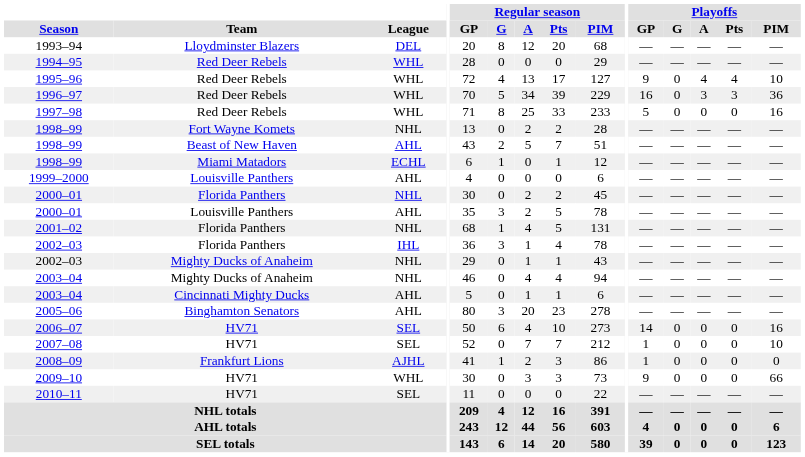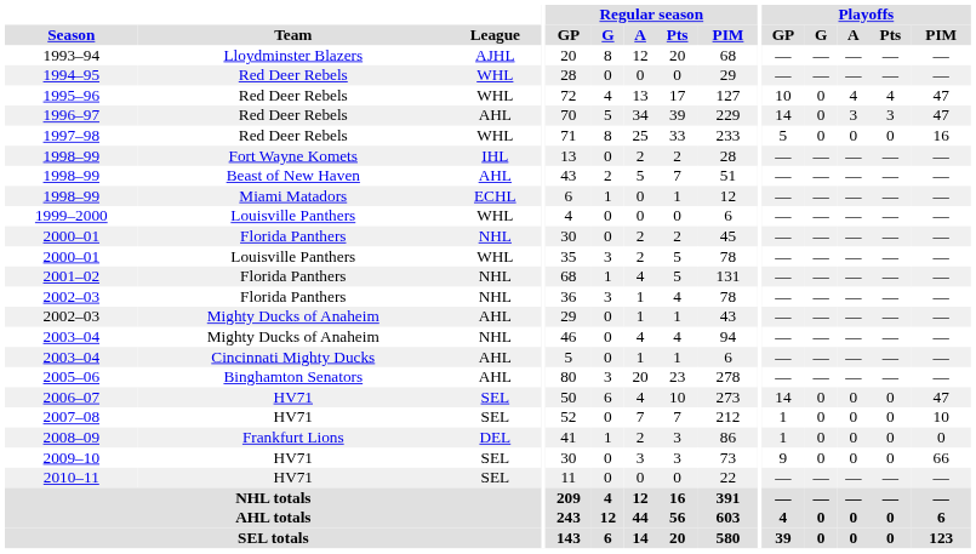1993–94 | League: DEL -> AJHL
1995–96 | Playoffs / GP: 9 -> 10
1995–96 | Playoffs / PIM: 10 -> 47
1996–97 | League: WHL -> AHL
1996–97 | Playoffs / GP: 16 -> 14
1996–97 | Playoffs / PIM: 36 -> 47
1998–99 / Fort Wayne Komets | League: NHL -> IHL
1999–2000 | League: AHL -> WHL
2000–01 / Louisville Panthers | League: AHL -> WHL
2002–03 / Florida Panthers | League: IHL -> NHL
2002–03 / Mighty Ducks of Anaheim | League: NHL -> AHL
2006–07 | Playoffs / PIM: 16 -> 47
2008–09 | League: AJHL -> DEL
2009–10 | League: WHL -> SEL
